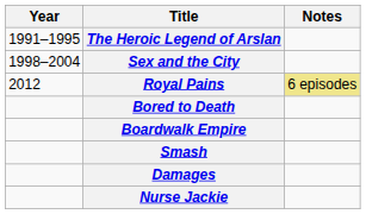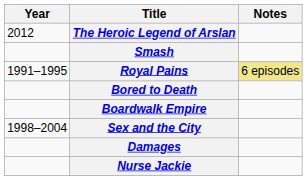The Heroic Legend of Arslan | Year: 1991–1995 -> 2012
rows swapped: Sex and the City <-> Smash
Royal Pains | Year: 2012 -> 1991–1995
